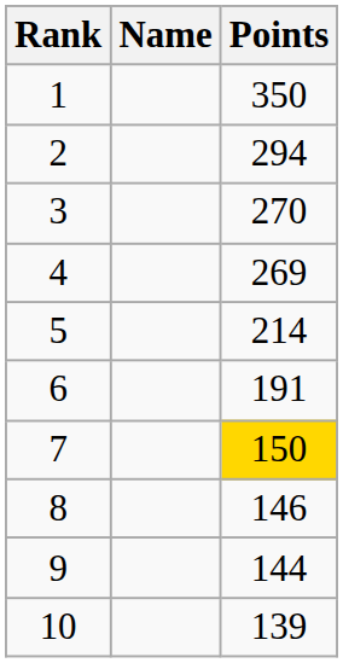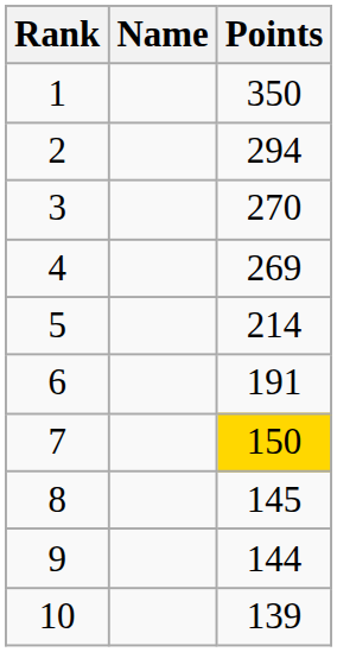8 | Points: 146 -> 145
